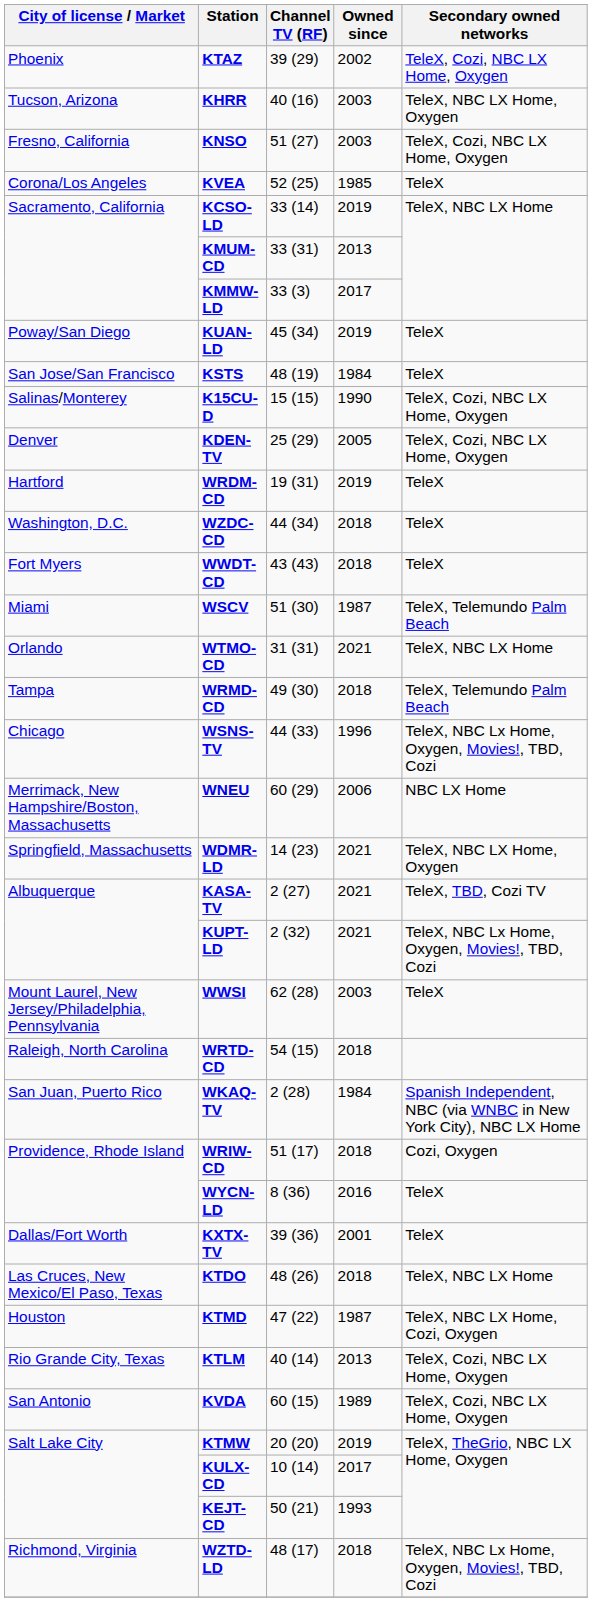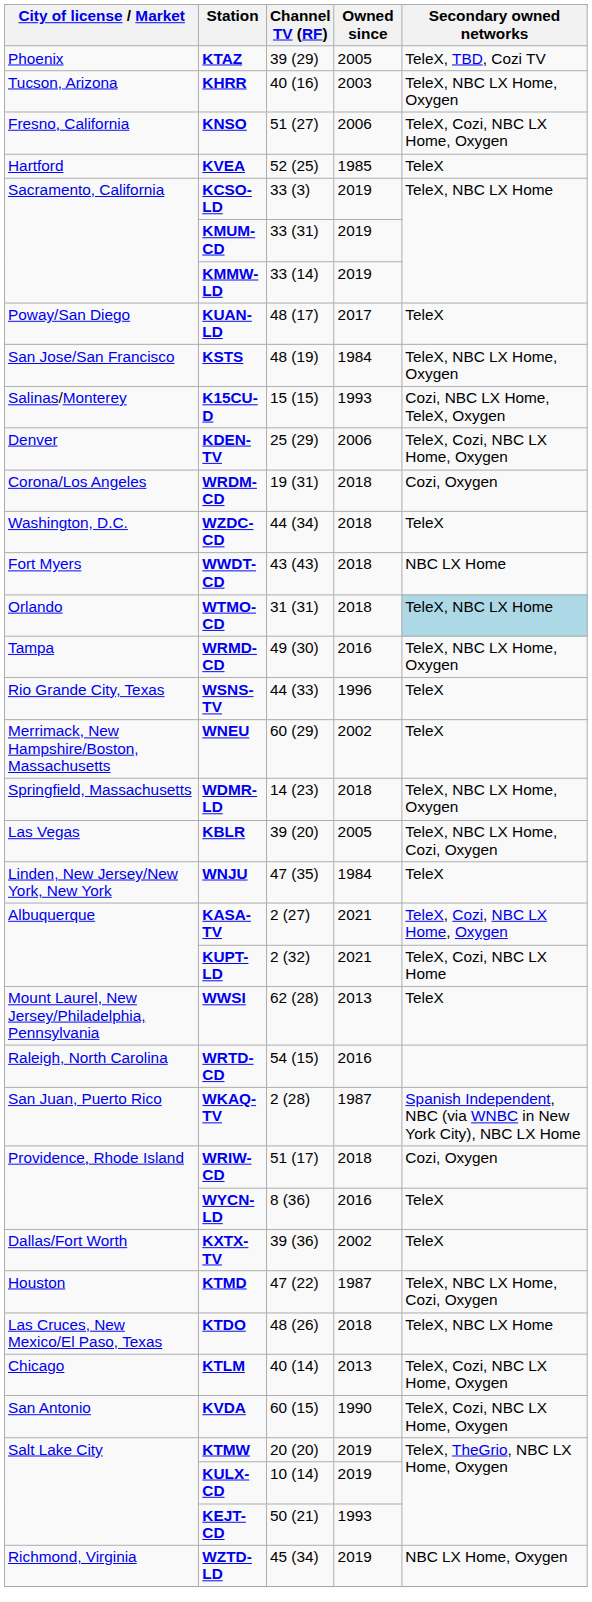KTAZ | Owned since: 2002 -> 2005
KTAZ | Secondary owned networks: TeleX, Cozi, NBC LX Home, Oxygen -> TeleX, TBD, Cozi TV
KNSO | Owned since: 2003 -> 2006
KVEA | City of license / Market: Corona/Los Angeles -> Hartford
KCSO-LD | Channel TV (RF): 33 (14) -> 33 (3)
KMUM-CD | Owned since: 2013 -> 2019
KMMW-LD | Channel TV (RF): 33 (3) -> 33 (14)
KMMW-LD | Owned since: 2017 -> 2019
KUAN-LD | Channel TV (RF): 45 (34) -> 48 (17)
KUAN-LD | Owned since: 2019 -> 2017
KSTS | Secondary owned networks: TeleX -> TeleX, NBC LX Home, Oxygen
K15CU-D | Owned since: 1990 -> 1993
K15CU-D | Secondary owned networks: TeleX, Cozi, NBC LX Home, Oxygen -> Cozi, NBC LX Home, TeleX, Oxygen
KDEN-TV | Owned since: 2005 -> 2006
WRDM-CD | City of license / Market: Hartford -> Corona/Los Angeles
WRDM-CD | Owned since: 2019 -> 2018
WRDM-CD | Secondary owned networks: TeleX -> Cozi, Oxygen
WWDT-CD | Secondary owned networks: TeleX -> NBC LX Home
- row: Miami | WSCV | 51 (30) | 1987 | TeleX, Telemundo Palm Beach
WTMO-CD | Owned since: 2021 -> 2018
WTMO-CD | Secondary owned networks: no background -> lightblue background
WRMD-CD | Owned since: 2018 -> 2016
WRMD-CD | Secondary owned networks: TeleX, Telemundo Palm Beach -> TeleX, NBC LX Home, Oxygen
WSNS-TV | City of license / Market: Chicago -> Rio Grande City, Texas
WSNS-TV | Secondary owned networks: TeleX, NBC Lx Home, Oxygen, Movies!, TBD, Cozi -> TeleX
WNEU | Owned since: 2006 -> 2002
WNEU | Secondary owned networks: NBC LX Home -> TeleX
WDMR-LD | Owned since: 2021 -> 2018
+ row: Las Vegas | KBLR | 39 (20) | 2005 | TeleX, NBC LX Home, Cozi, Oxygen
+ row: Linden, New Jersey/New York, New York | WNJU | 47 (35) | 1984 | TeleX
KASA-TV | Secondary owned networks: TeleX, TBD, Cozi TV -> TeleX, Cozi, NBC LX Home, Oxygen
KUPT-LD | Secondary owned networks: TeleX, NBC Lx Home, Oxygen, Movies!, TBD, Cozi -> TeleX, Cozi, NBC LX Home
WWSI | Owned since: 2003 -> 2013
WRTD-CD | Owned since: 2018 -> 2016
WKAQ-TV | Owned since: 1984 -> 1987
KXTX-TV | Owned since: 2001 -> 2002
rows swapped: KTMD <-> KTDO
KTLM | City of license / Market: Rio Grande City, Texas -> Chicago
KVDA | Owned since: 1989 -> 1990
KULX-CD | Owned since: 2017 -> 2019
WZTD-LD | Channel TV (RF): 48 (17) -> 45 (34)
WZTD-LD | Owned since: 2018 -> 2019
WZTD-LD | Secondary owned networks: TeleX, NBC Lx Home, Oxygen, Movies!, TBD, Cozi -> NBC LX Home, Oxygen
